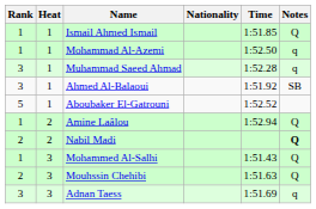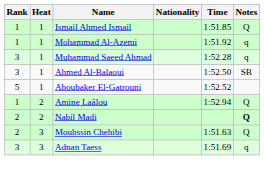Mohammad Al-Azemi | Time: 1:52.50 -> 1:51.92
Ahmed Al-Balaoui | Time: 1:51.92 -> 1:52.50
- row: 1 | 3 | Mohammed Al-Salhi | 1:51.43 | Q
